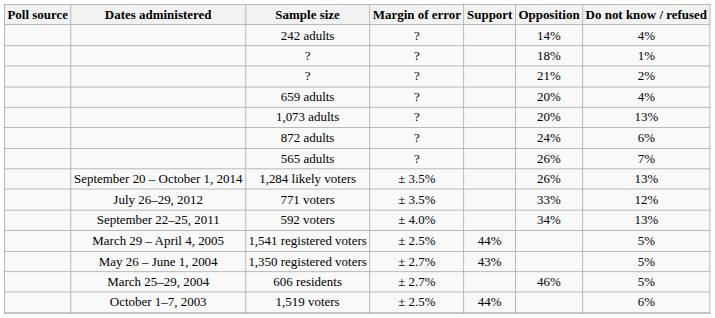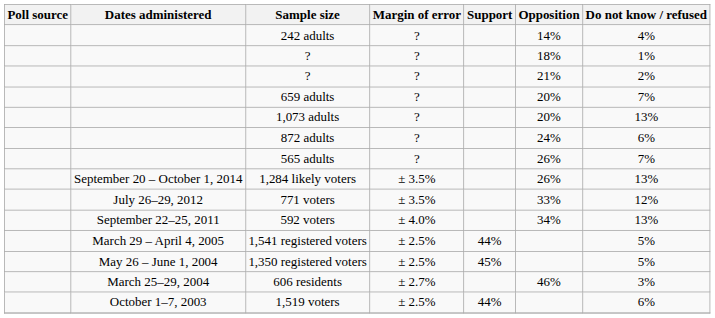659 adults | Do not know / refused: 4% -> 7%
1,350 registered voters | Margin of error: ± 2.7% -> ± 2.5%
1,350 registered voters | Support: 43% -> 45%
606 residents | Do not know / refused: 5% -> 3%
